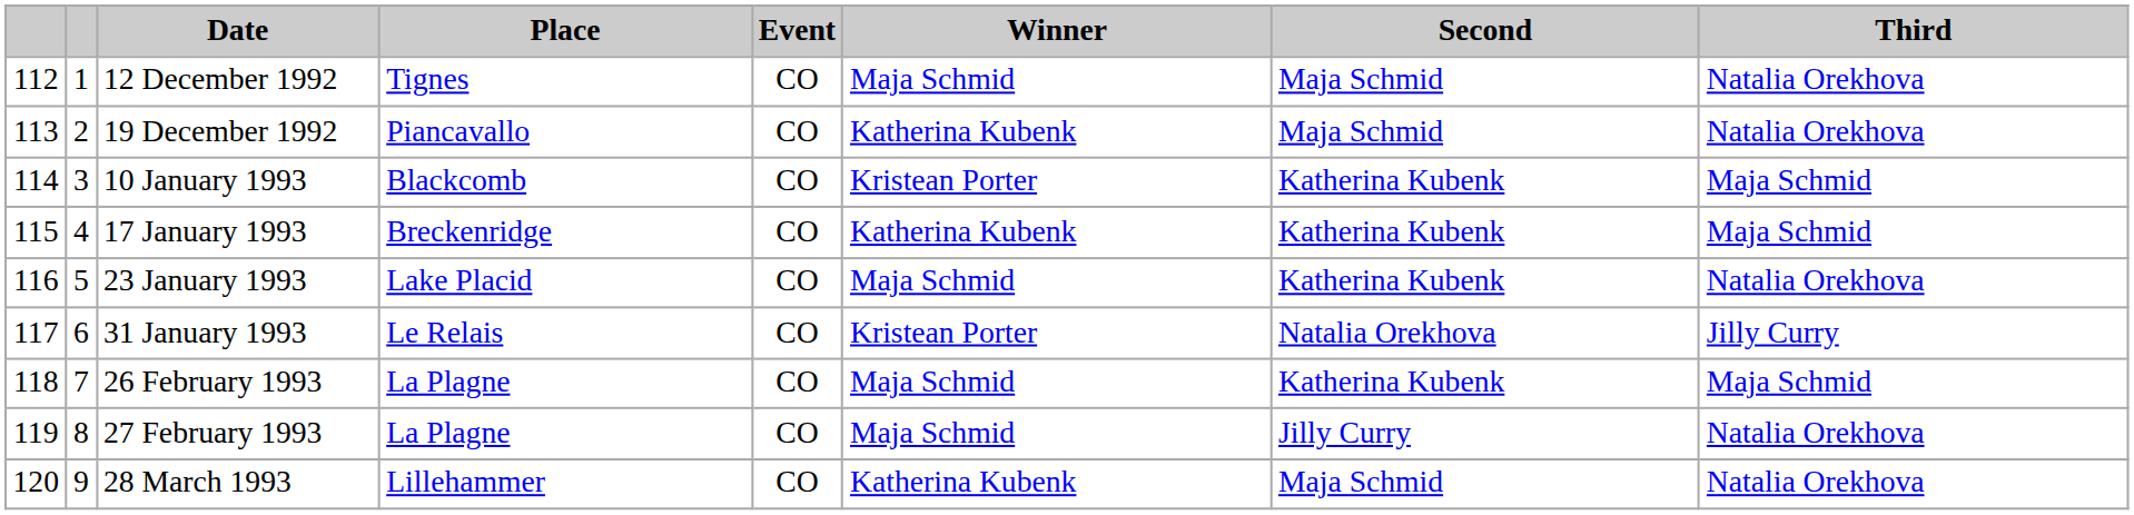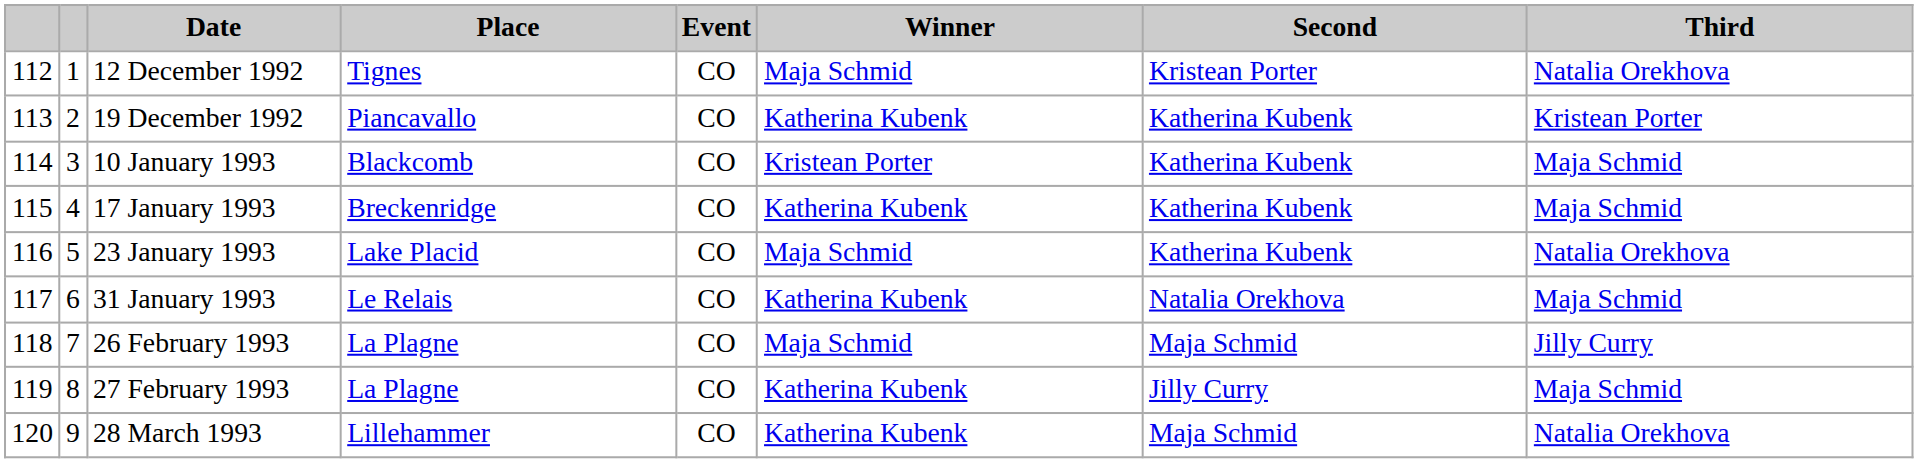12 December 1992 | Second: Maja Schmid -> Kristean Porter
19 December 1992 | Second: Maja Schmid -> Katherina Kubenk
19 December 1992 | Third: Natalia Orekhova -> Kristean Porter
31 January 1993 | Winner: Kristean Porter -> Katherina Kubenk
31 January 1993 | Third: Jilly Curry -> Maja Schmid
26 February 1993 | Second: Katherina Kubenk -> Maja Schmid
26 February 1993 | Third: Maja Schmid -> Jilly Curry
27 February 1993 | Winner: Maja Schmid -> Katherina Kubenk
27 February 1993 | Third: Natalia Orekhova -> Maja Schmid
